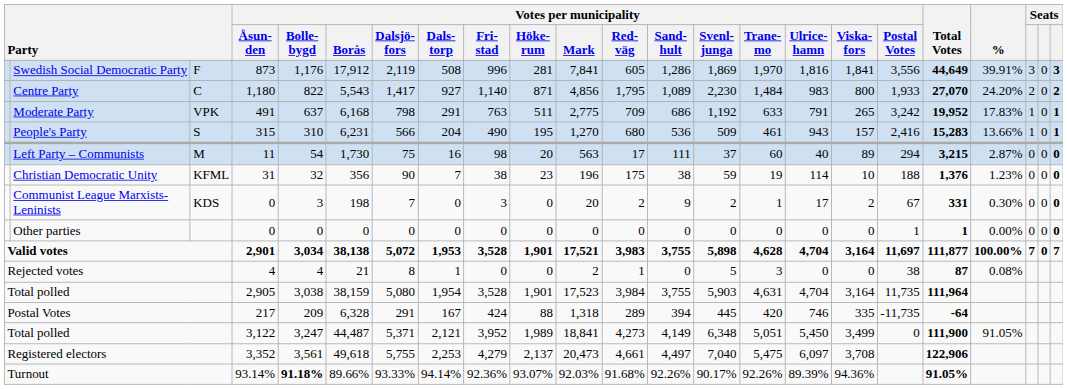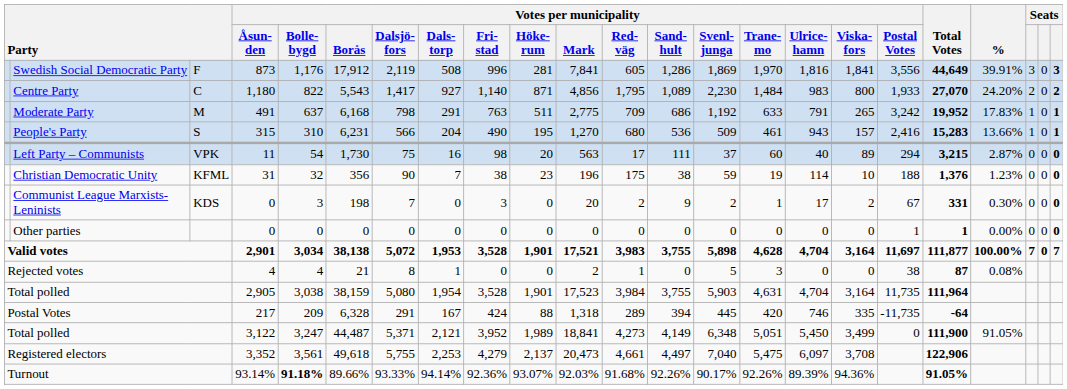Moderate Party | column 3: VPK -> M
Left Party – Communists | column 3: M -> VPK
